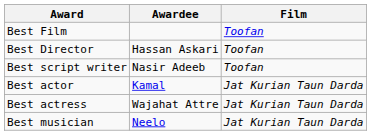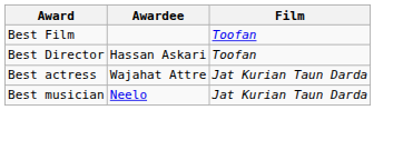- row: Best script writer | Nasir Adeeb | Toofan
- row: Best actor | Kamal | Jat Kurian Taun Darda
